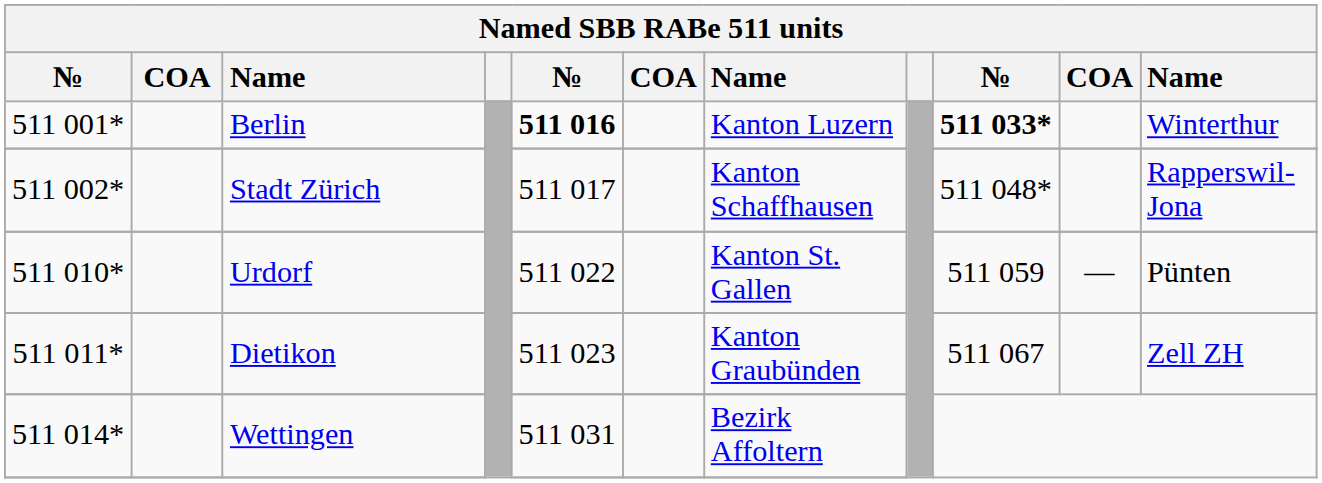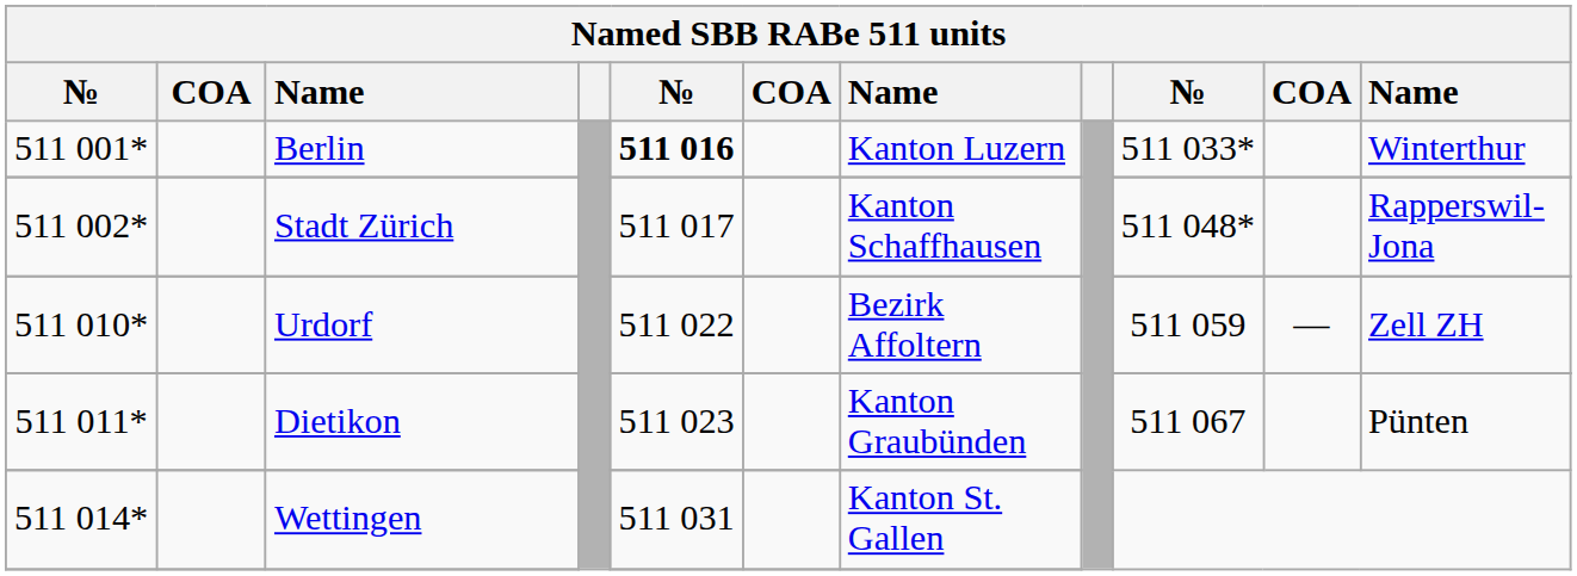Berlin | column 9: bold -> normal
Urdorf | column 7: Kanton St. Gallen -> Bezirk Affoltern
Urdorf | column 11: Pünten -> Zell ZH
Dietikon | column 11: Zell ZH -> Pünten
Wettingen | column 7: Bezirk Affoltern -> Kanton St. Gallen
